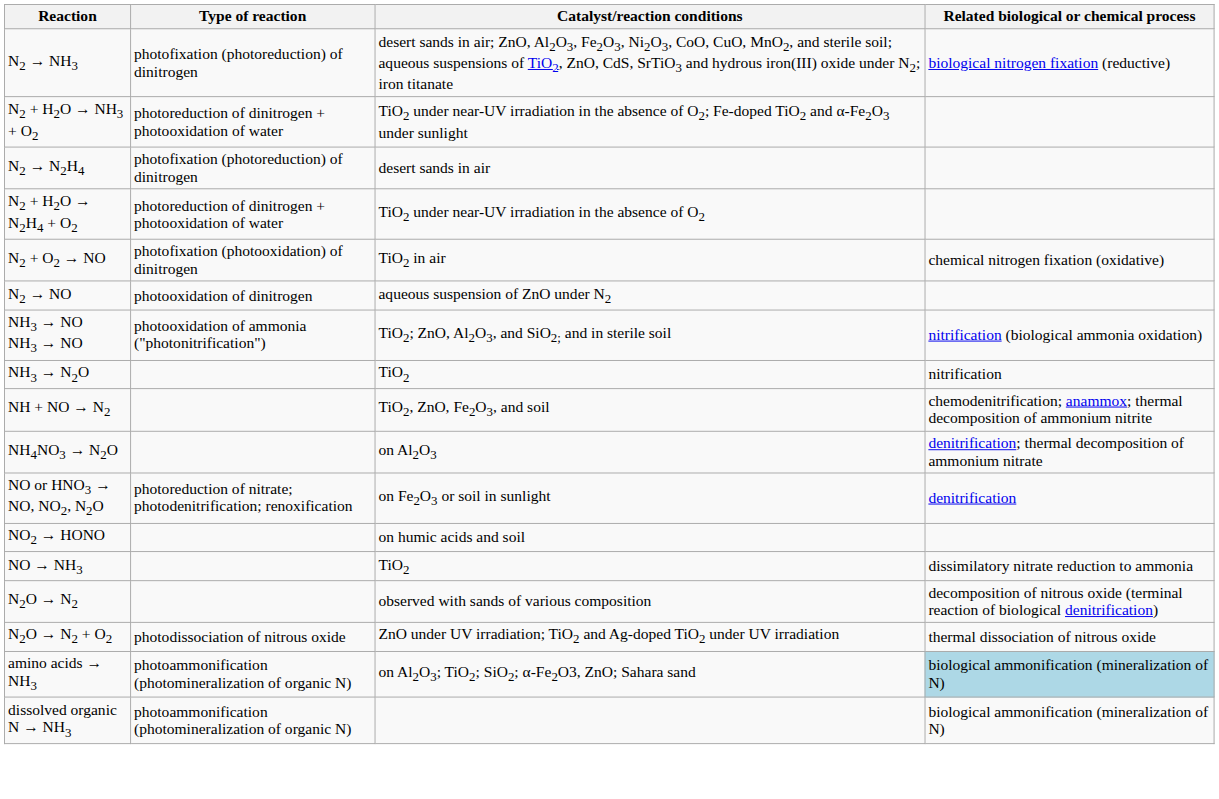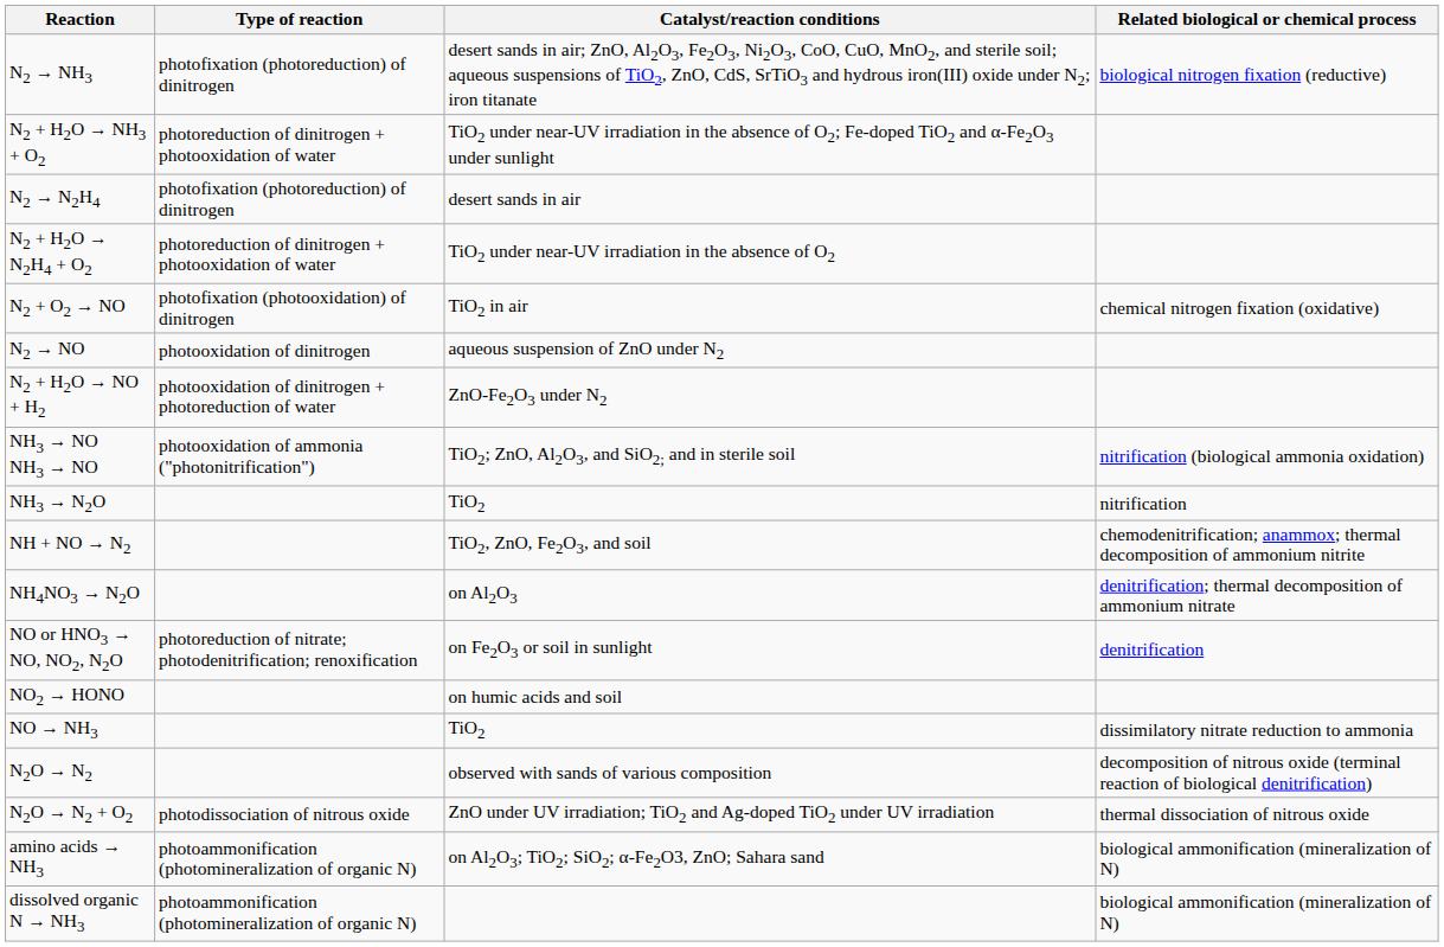+ row: N2 + H2O → NO + H2 | photooxidation of dinitrogen + photoreduction of water | ZnO-Fe2O3 under N2
amino acids → NH3 | Related biological or chemical process: lightblue background -> no background
